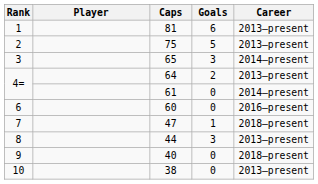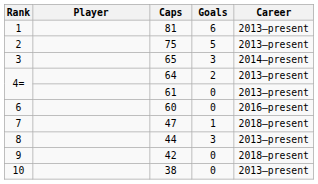4= / 0 | Career: 2014–present -> 2013–present
9 | Caps: 40 -> 42
